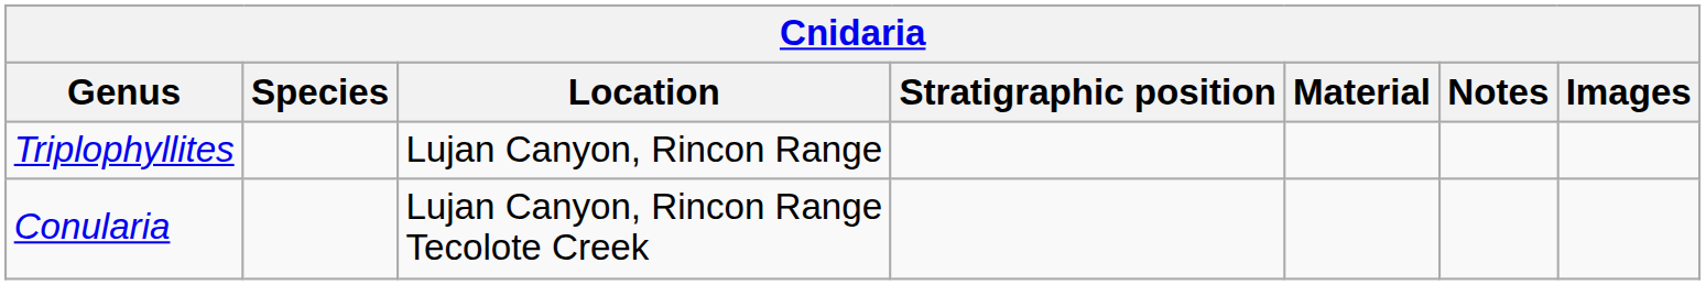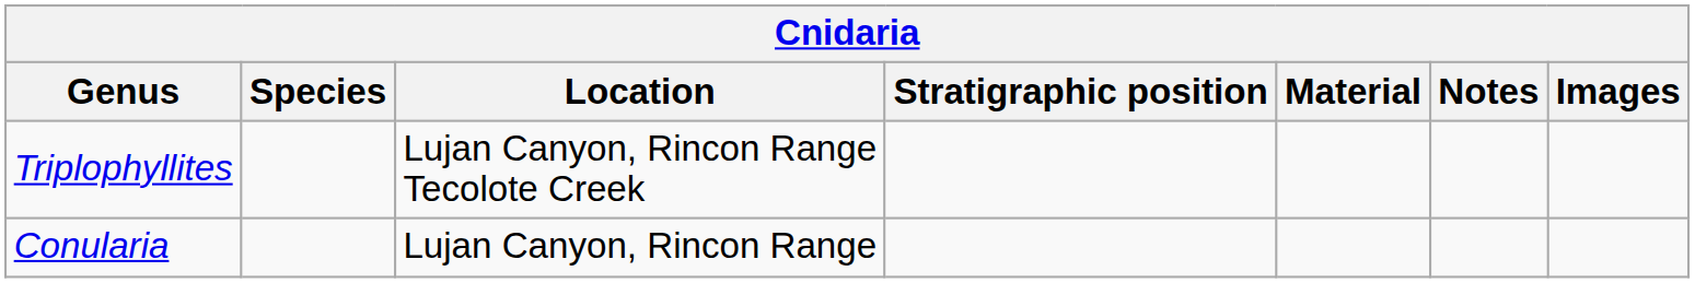Triplophyllites | Location: Lujan Canyon, Rincon Range -> Lujan Canyon, Rincon Range Tecolote Creek
Conularia | Location: Lujan Canyon, Rincon Range Tecolote Creek -> Lujan Canyon, Rincon Range
